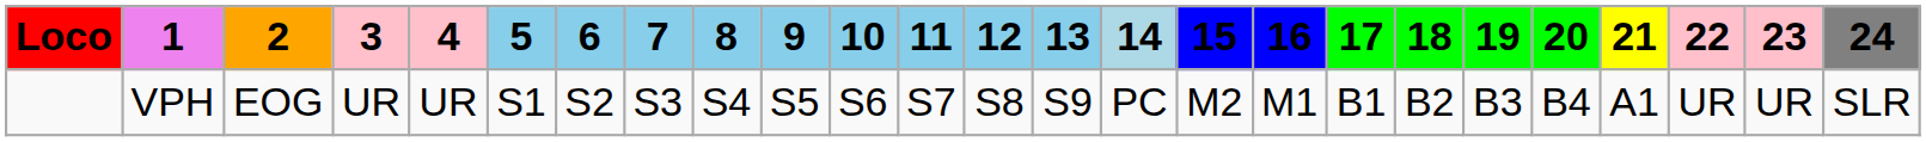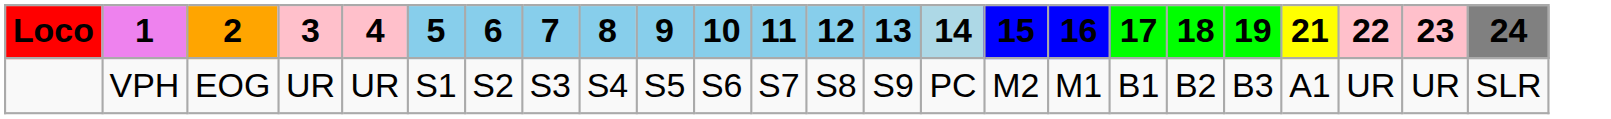- column: 20 | B4
